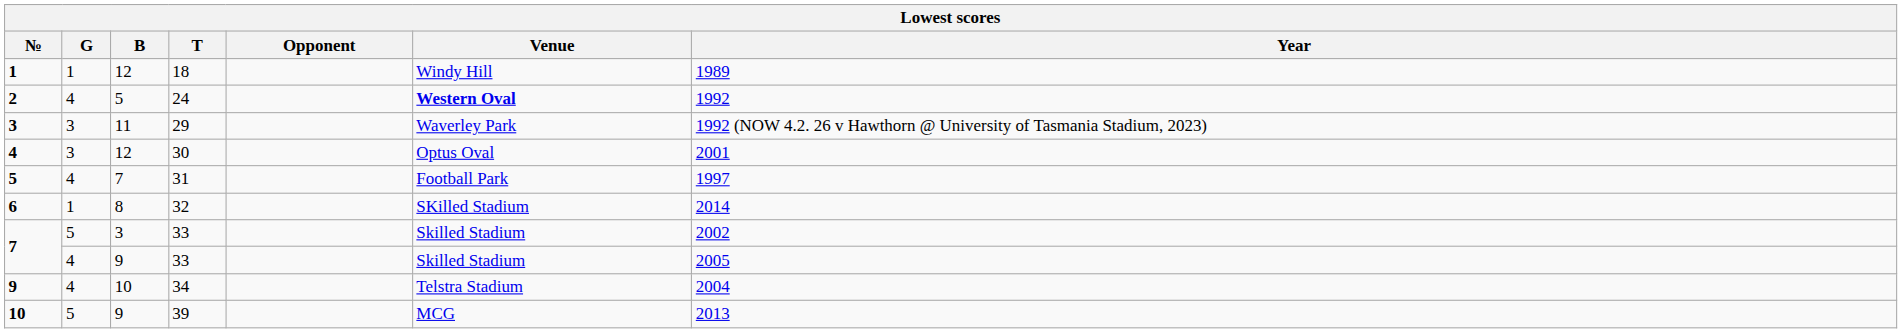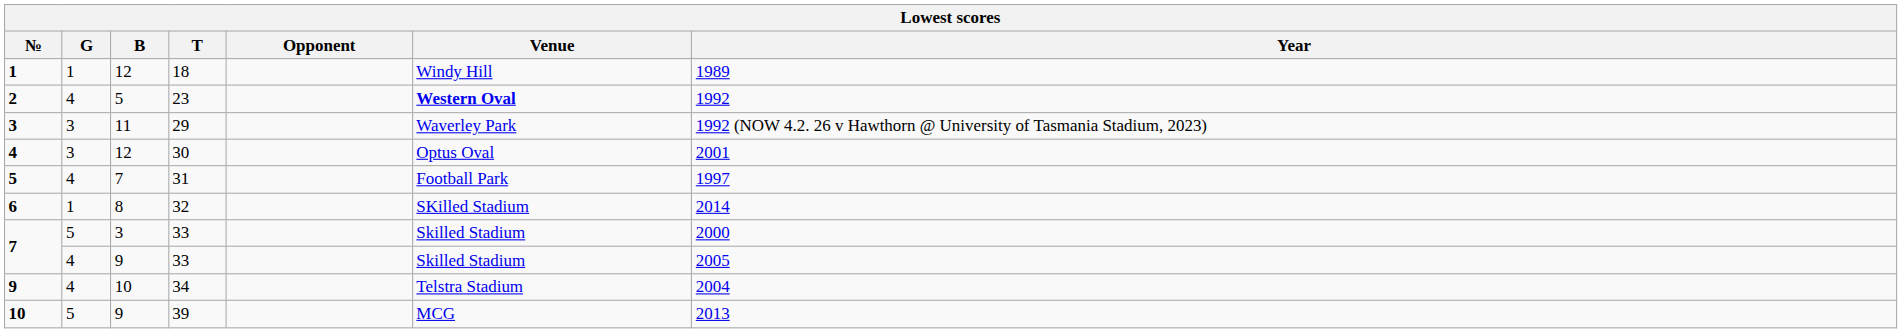2 | T: 24 -> 23
7 / 3 | Year: 2002 -> 2000
